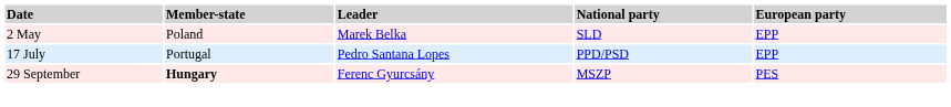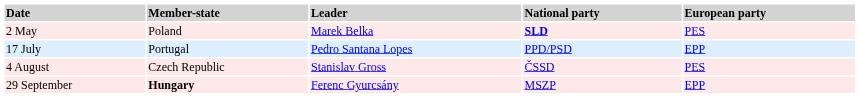2 May | National party: normal -> bold
2 May | European party: EPP -> PES
+ row: 4 August | Czech Republic | Stanislav Gross | ČSSD | PES
29 September | European party: PES -> EPP
